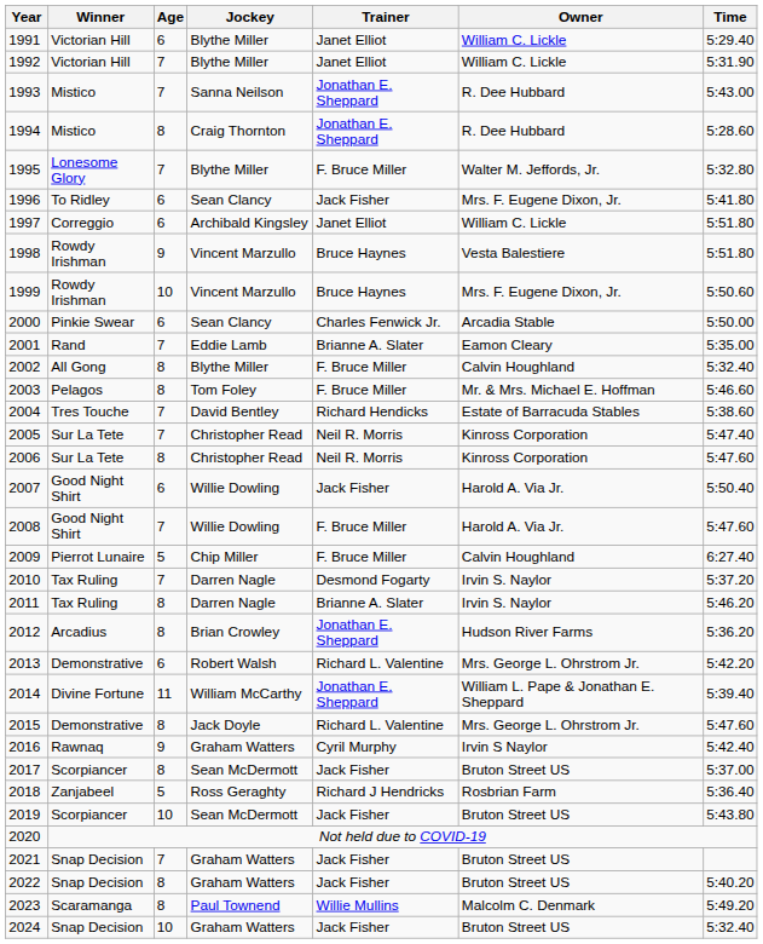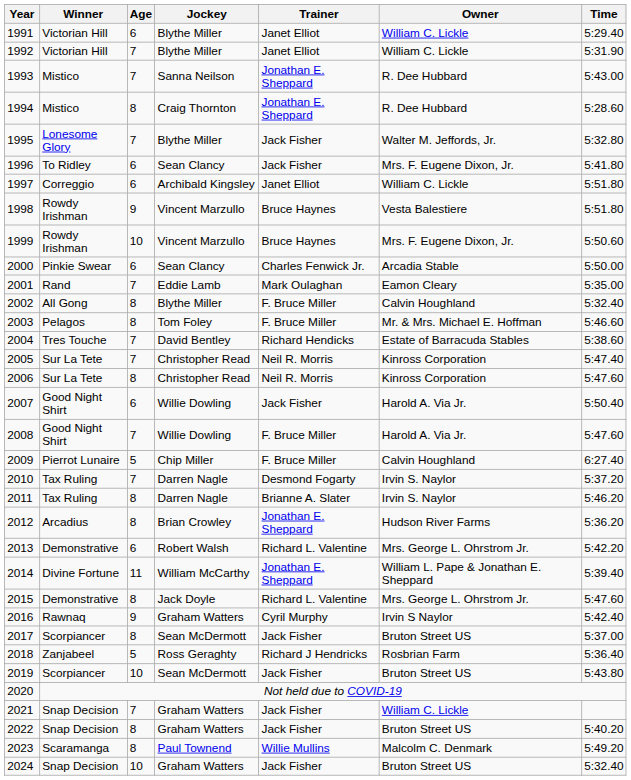1995 | Trainer: F. Bruce Miller -> Jack Fisher
2001 | Trainer: Brianne A. Slater -> Mark Oulaghan
2021 | Owner: Bruton Street US -> William C. Lickle
